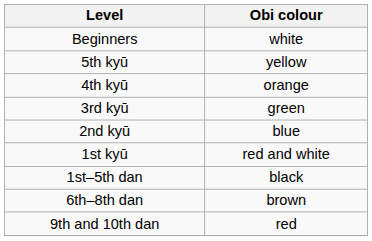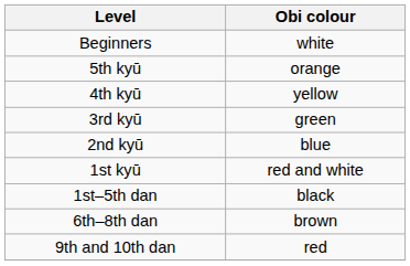5th kyū | Obi colour: yellow -> orange
4th kyū | Obi colour: orange -> yellow
